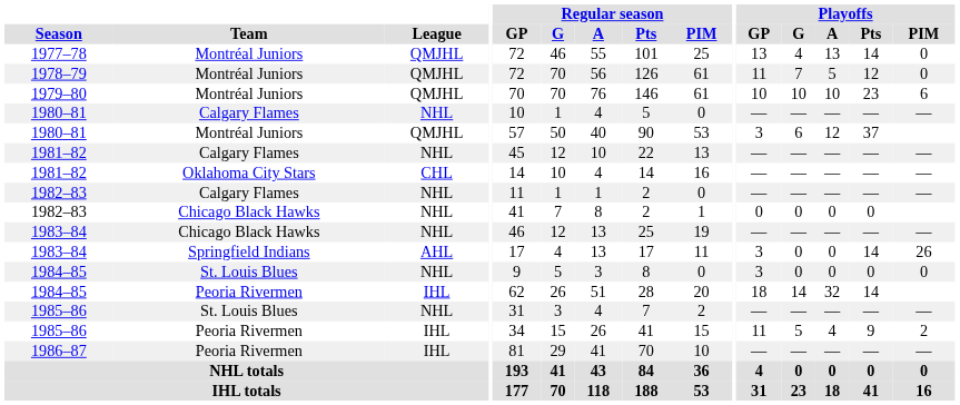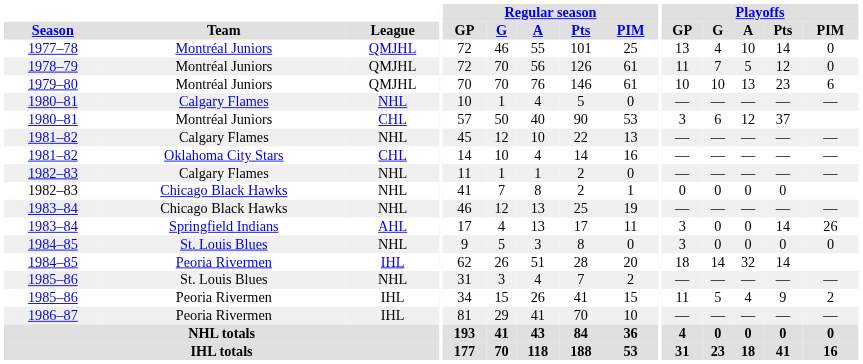1977–78 | Playoffs / A: 13 -> 10
1979–80 | Playoffs / A: 10 -> 13
1980–81 / Montréal Juniors | League: QMJHL -> CHL
